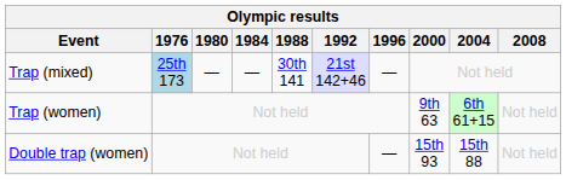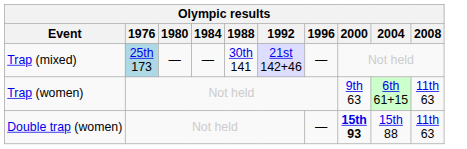Trap (women) | 2008: Not held -> 11th 63
Double trap (women) | 2000: normal -> bold
Double trap (women) | 2008: Not held -> 11th 63
